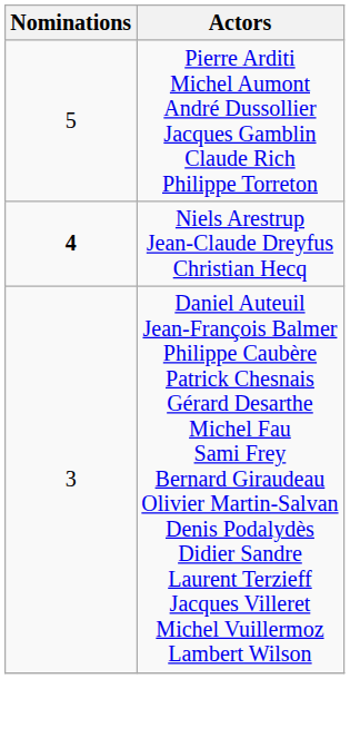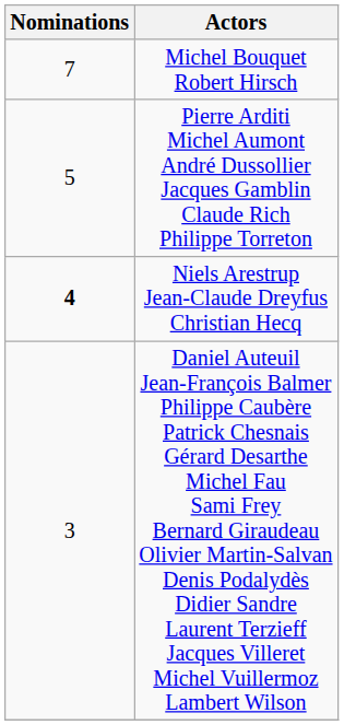+ row: 7 | Michel Bouquet Robert Hirsch
